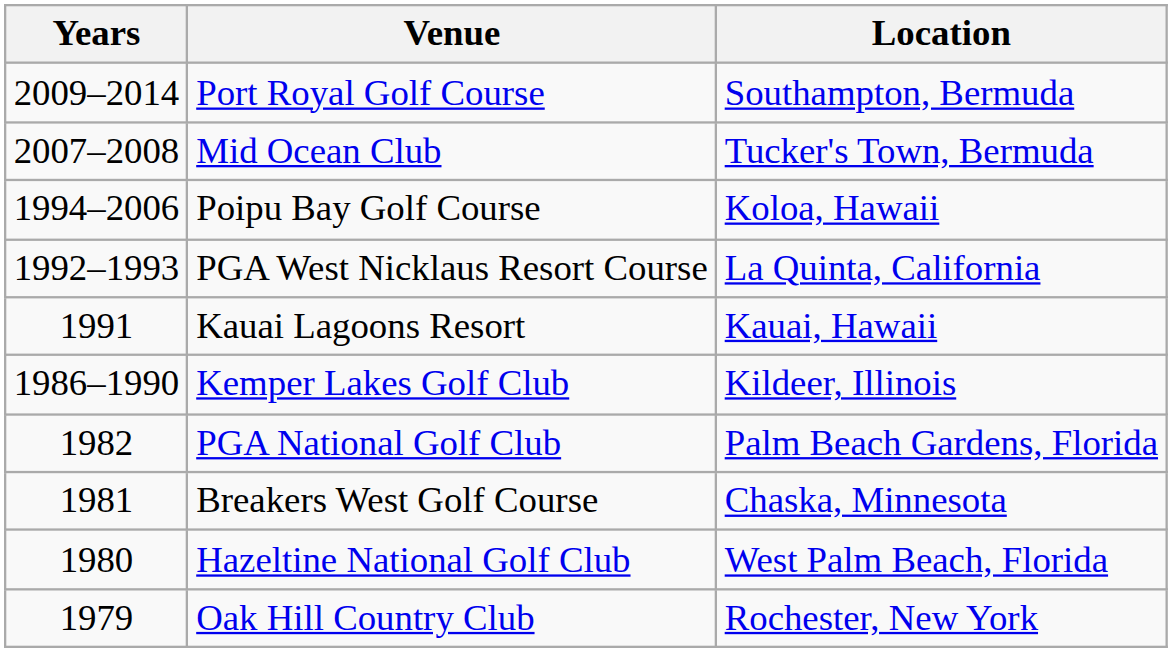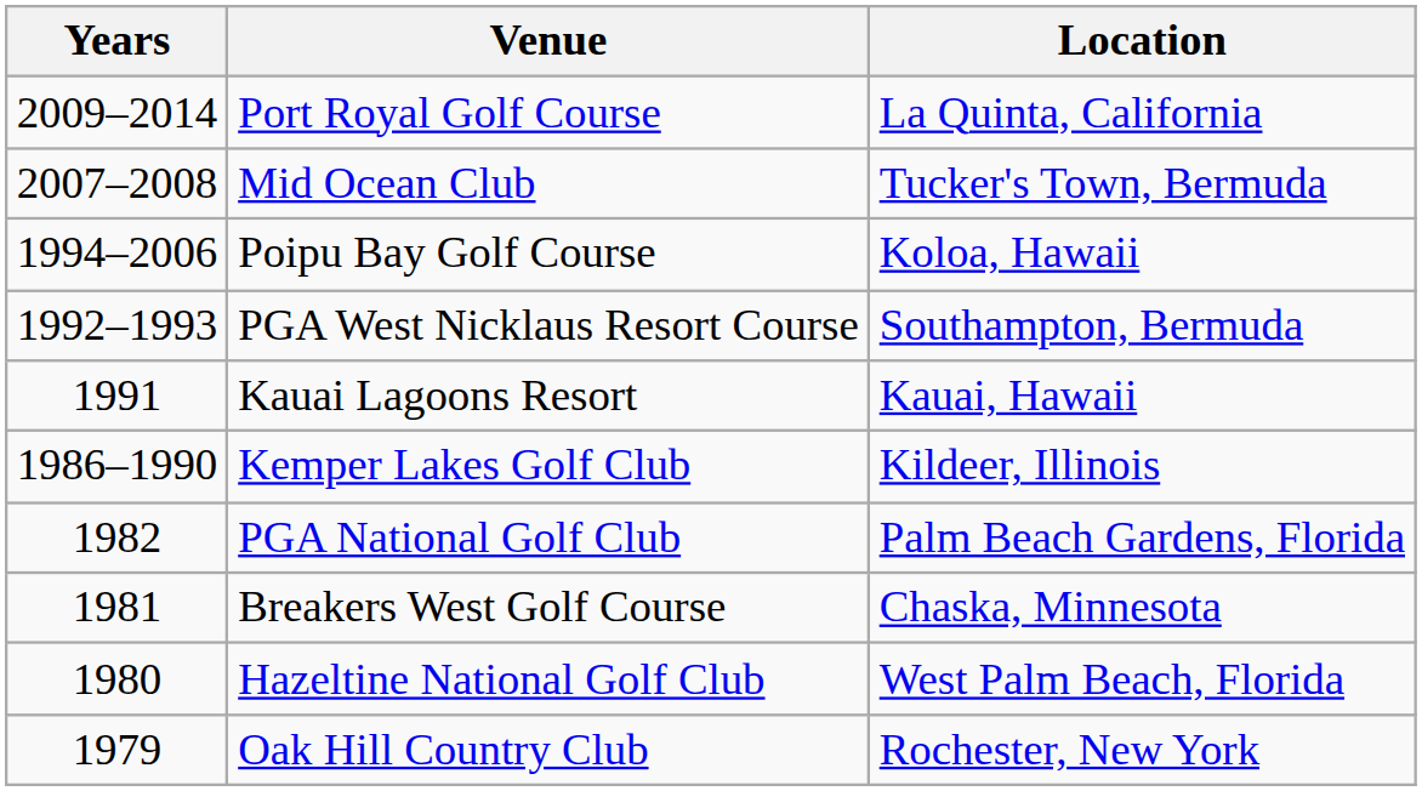Port Royal Golf Course | Location: Southampton, Bermuda -> La Quinta, California
PGA West Nicklaus Resort Course | Location: La Quinta, California -> Southampton, Bermuda
